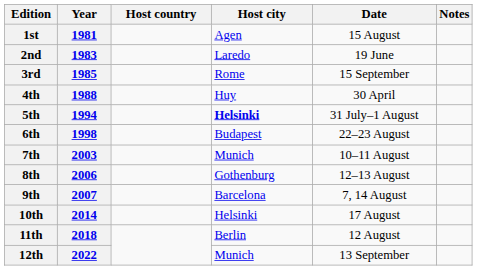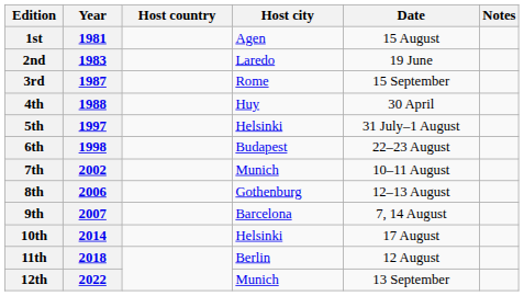3rd | Year: 1985 -> 1987
5th | Year: 1994 -> 1997
5th | Host city: bold -> normal
7th | Year: 2003 -> 2002
